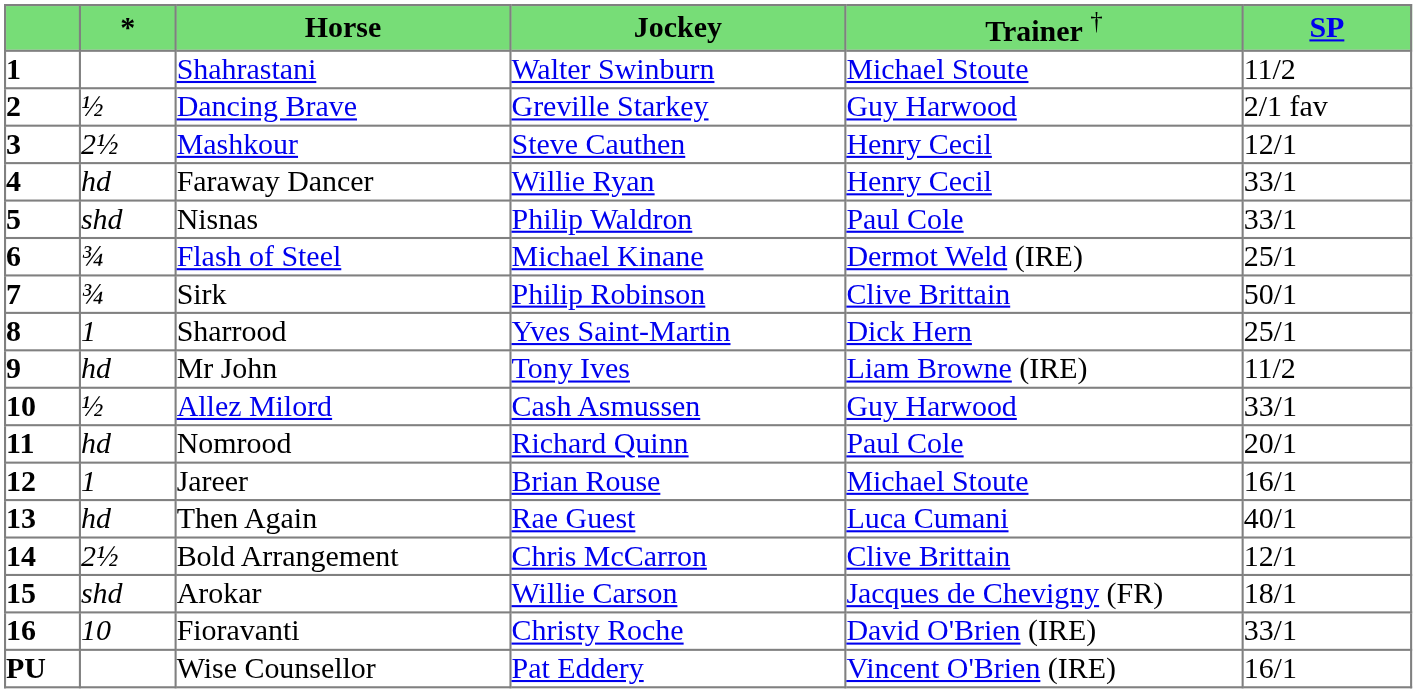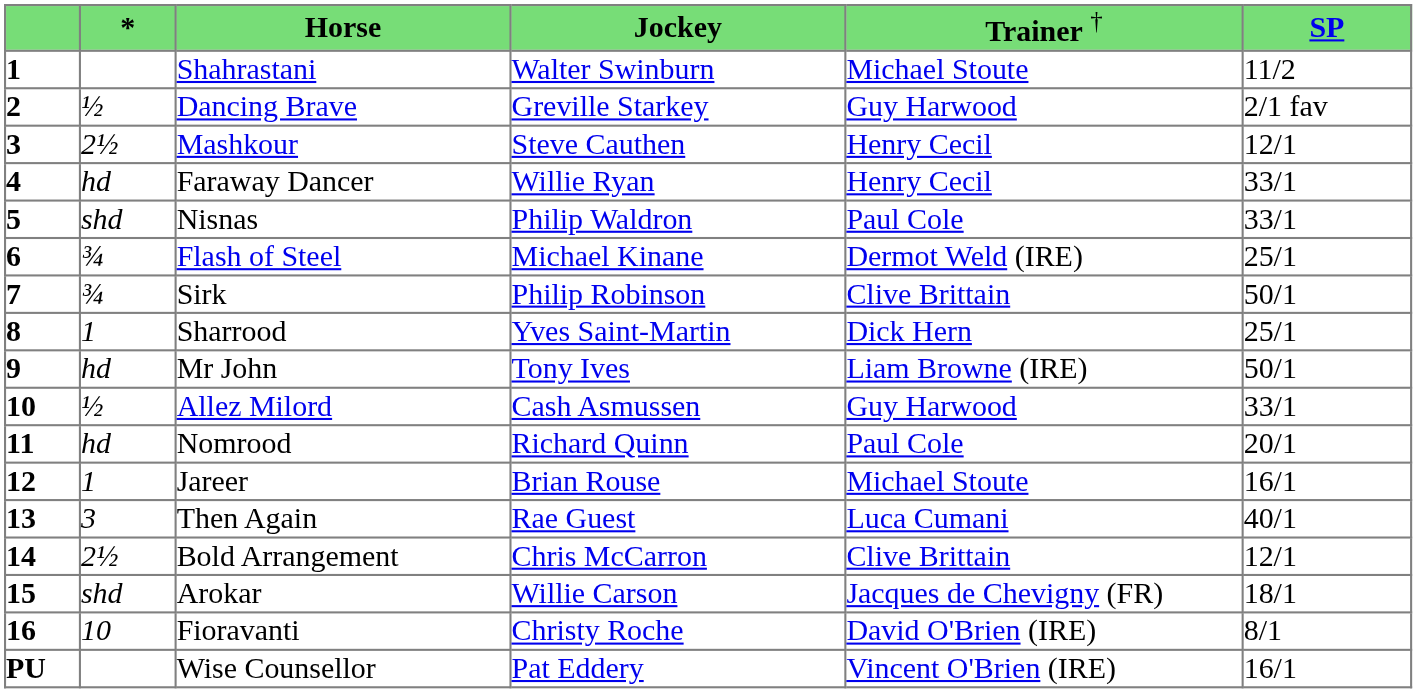Mr John | column 6: 11/2 -> 50/1
Then Again | column 2: hd -> 3
Fioravanti | column 6: 33/1 -> 8/1
